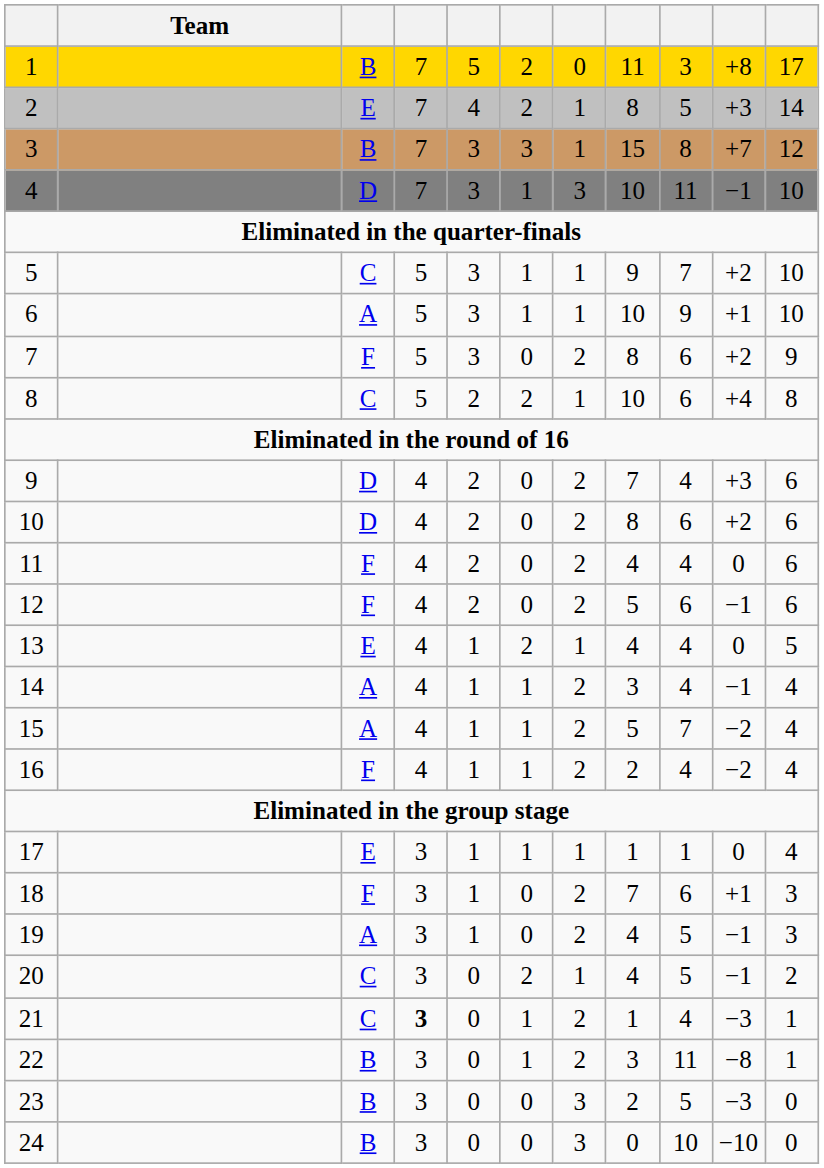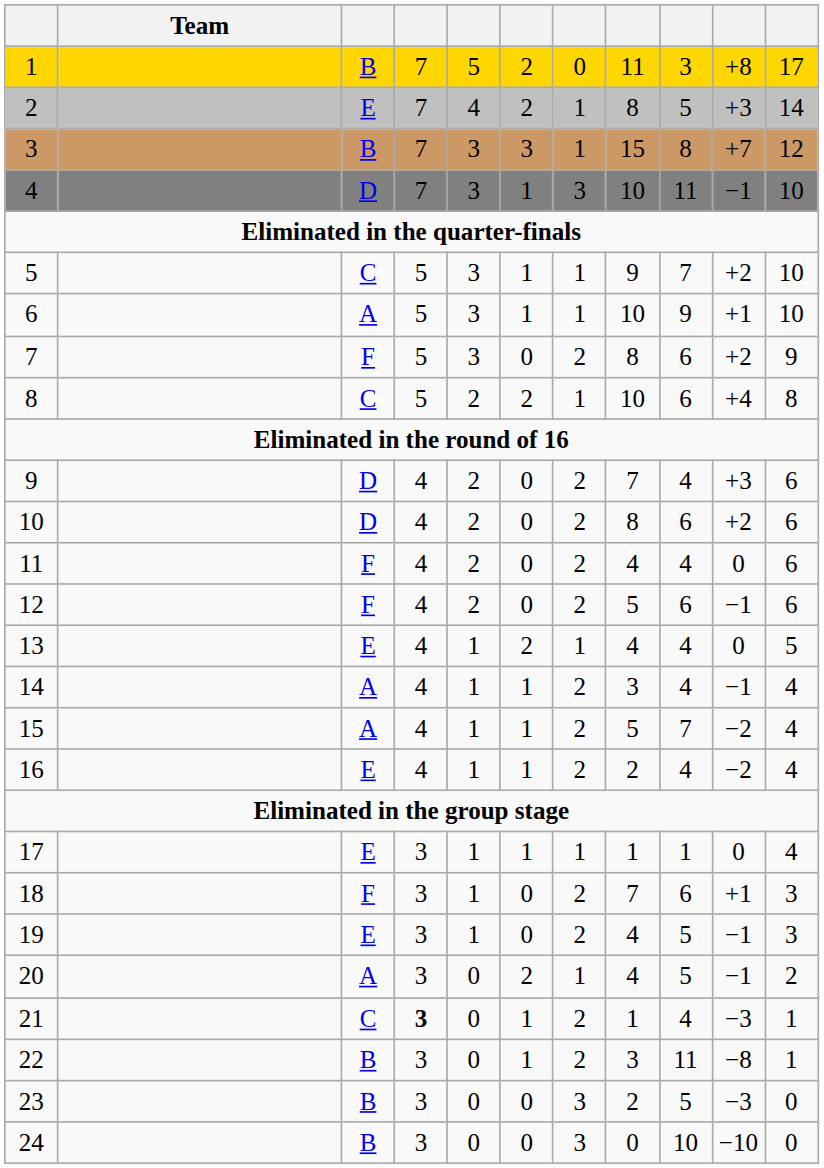16 | column 3: F -> E
19 | column 3: A -> E
20 | column 3: C -> A
